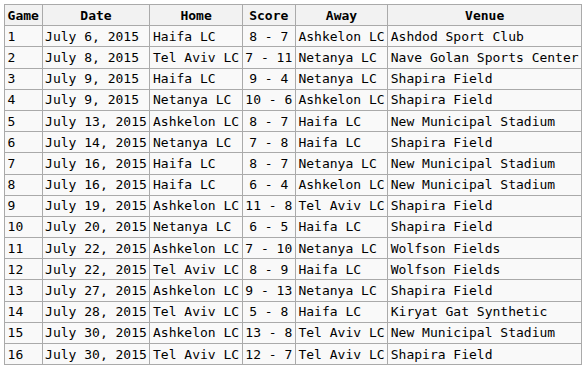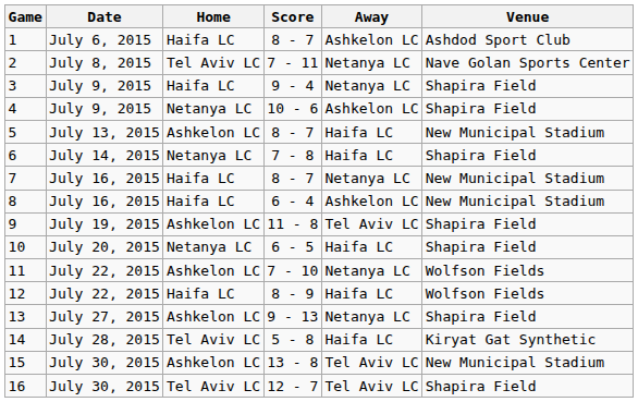12 | Home: Tel Aviv LC -> Haifa LC
